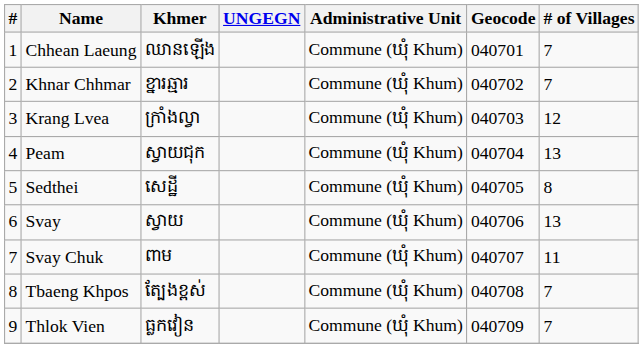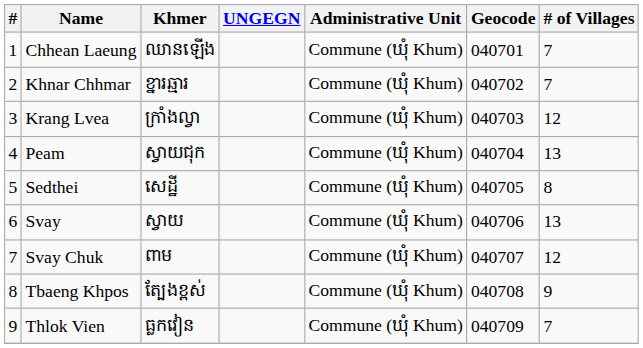Svay Chuk | # of Villages: 11 -> 12
Tbaeng Khpos | # of Villages: 7 -> 9
